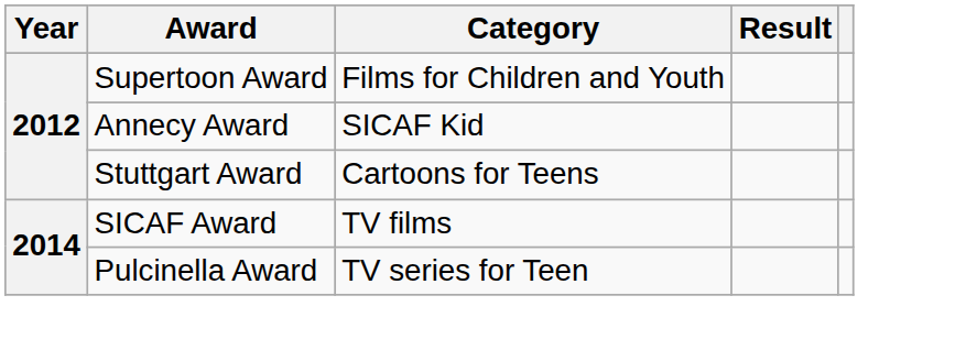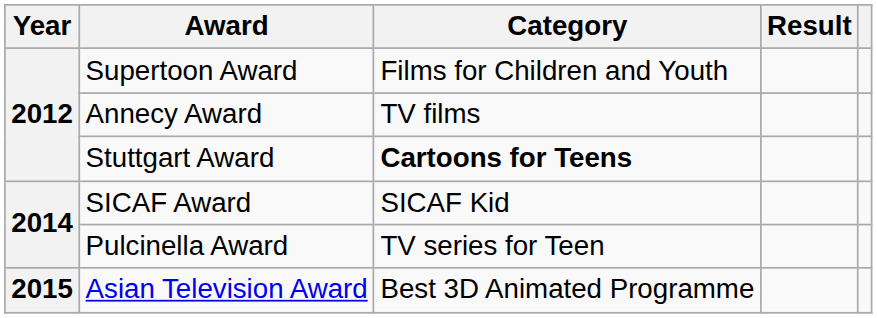Annecy Award | Category: SICAF Kid -> TV films
Stuttgart Award | Category: normal -> bold
SICAF Award | Category: TV films -> SICAF Kid
+ row: 2015 | Asian Television Award | Best 3D Animated Programme
